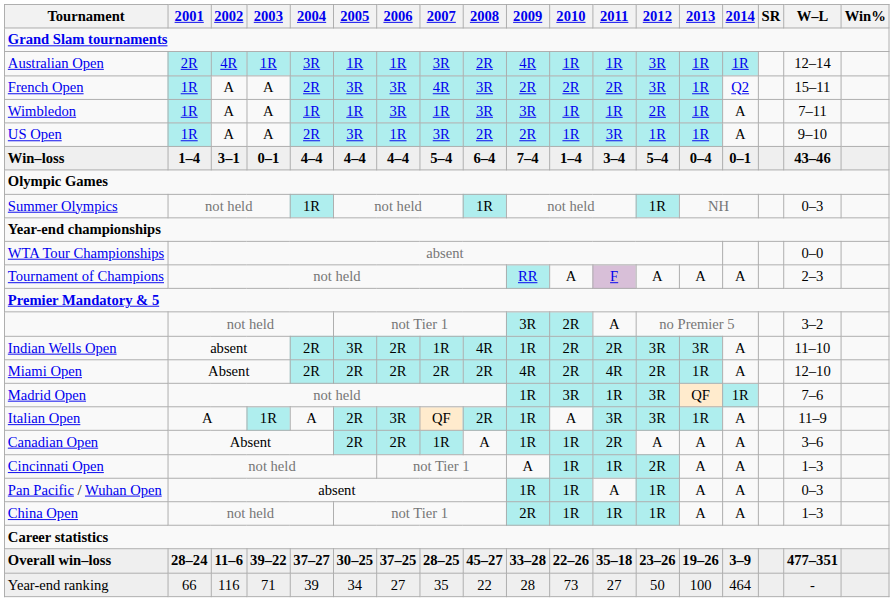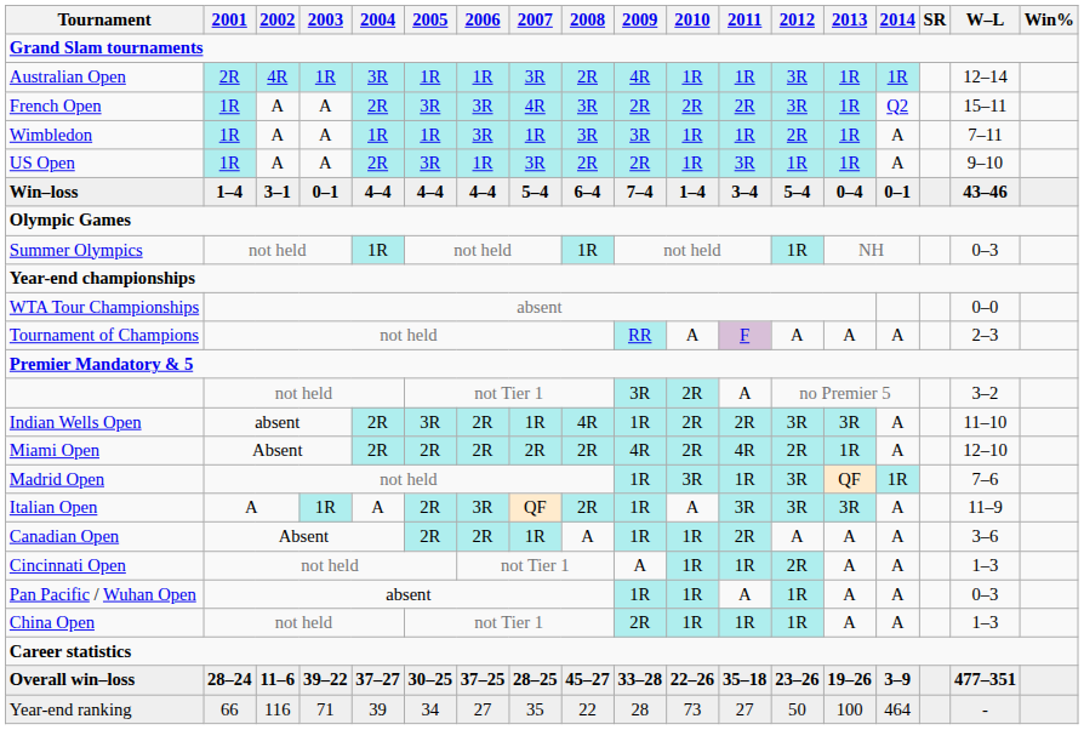Italian Open | 2013: 1R -> 3R
